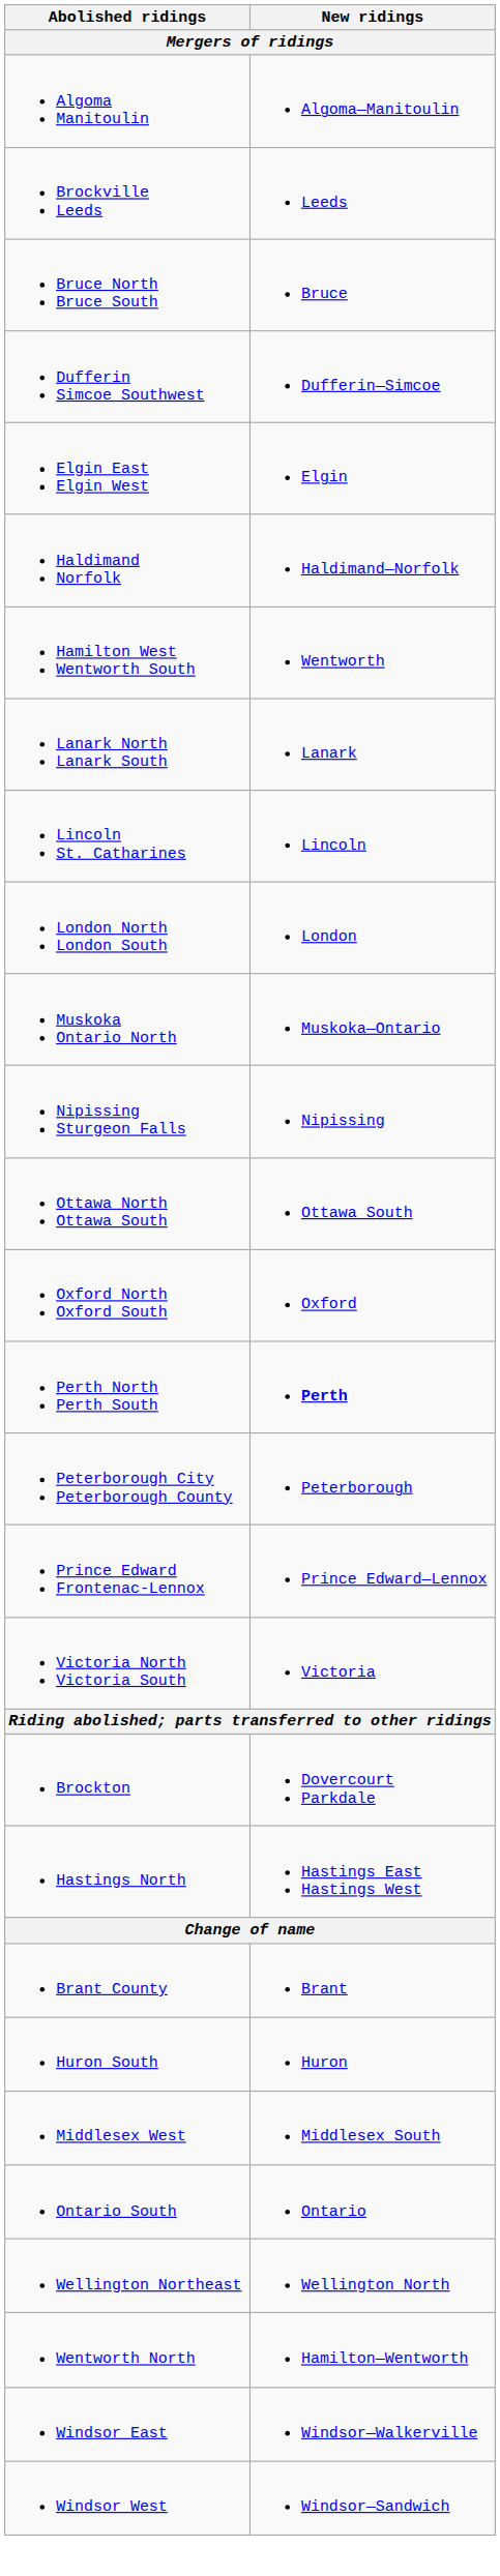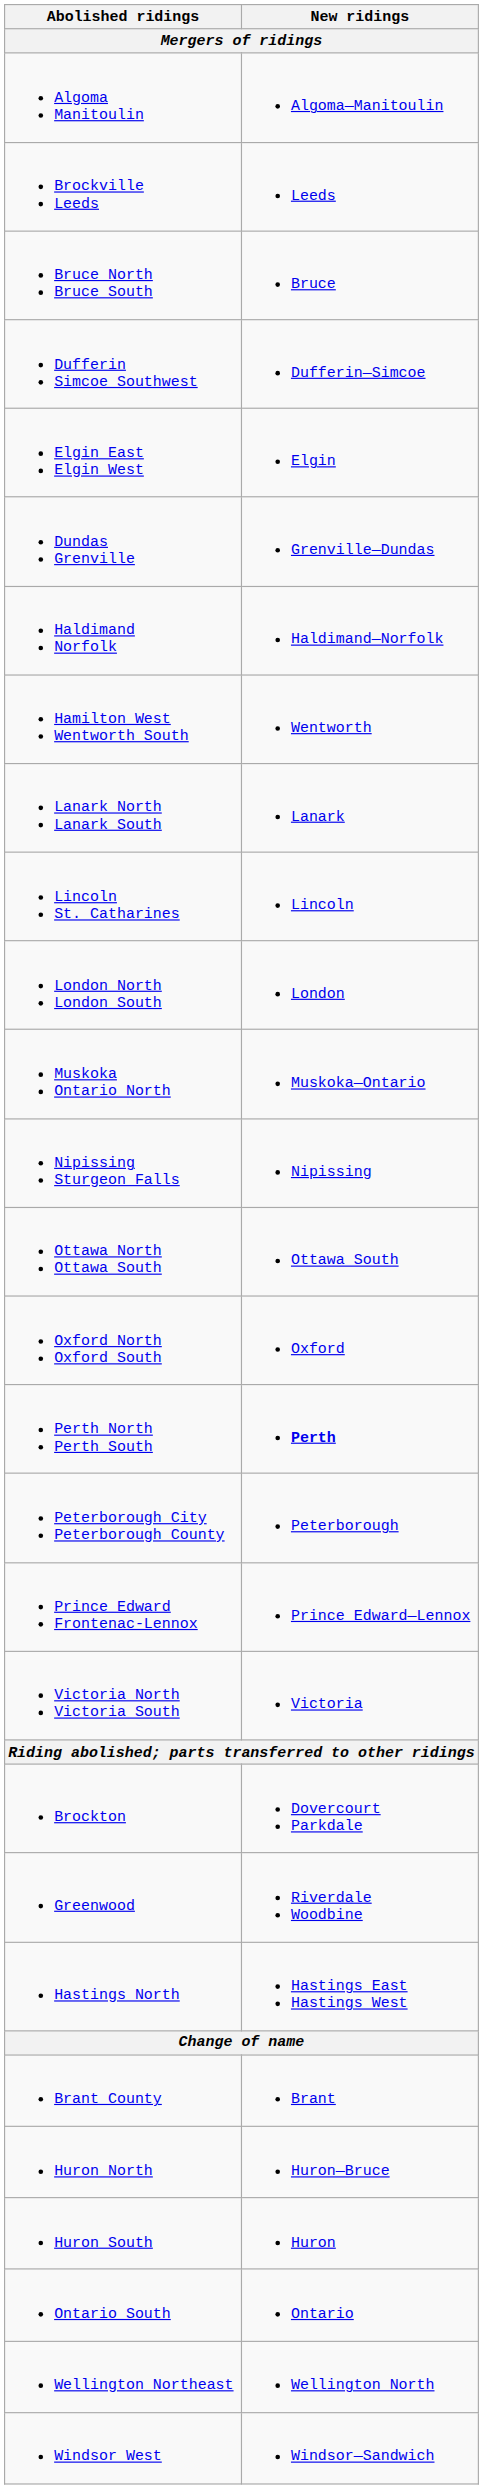+ row: Dundas Grenville | Grenville—Dundas
+ row: Greenwood | Riverdale Woodbine
+ row: Huron North | Huron—Bruce
- row: Middlesex West | Middlesex South
- row: Wentworth North | Hamilton—Wentworth
- row: Windsor East | Windsor—Walkerville
